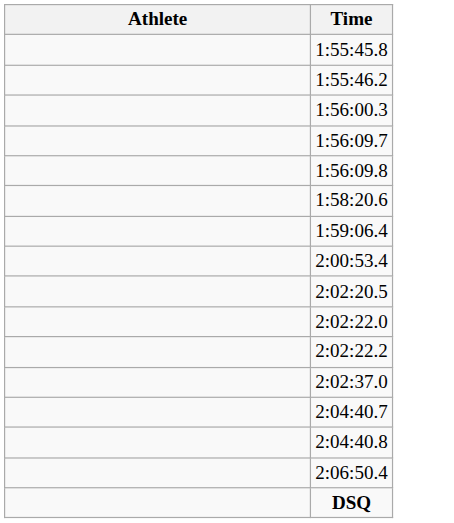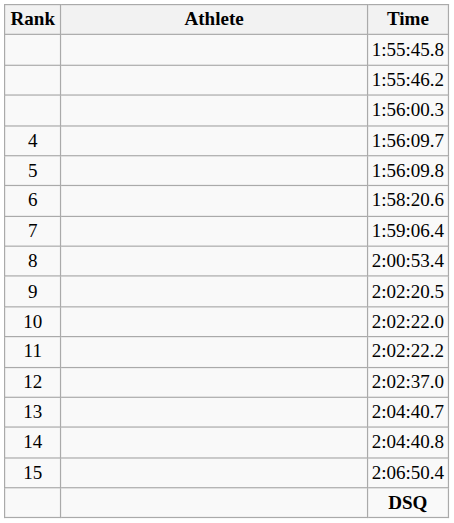+ column: Rank | 4 | 5 | 6 | 7 | 8 | 9 | 10 | 11 | 12 | 13 | 14 | 15
